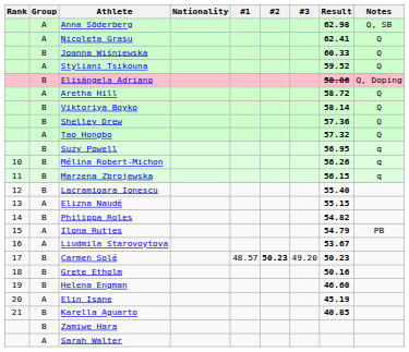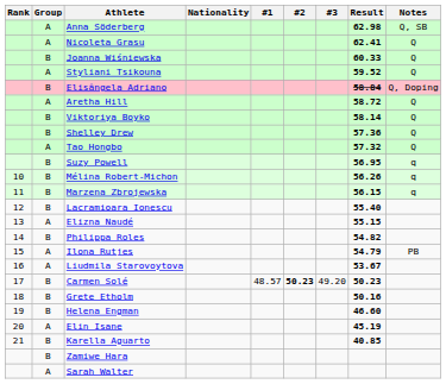Elisângela Adriano | Result: 58.86 -> 58.84
